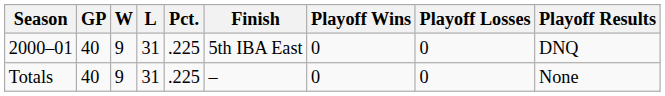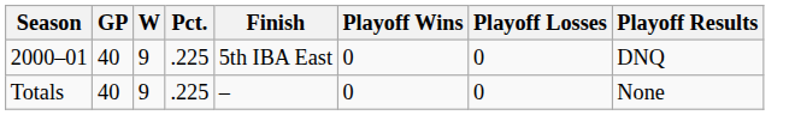- column: L | 31 | 31
